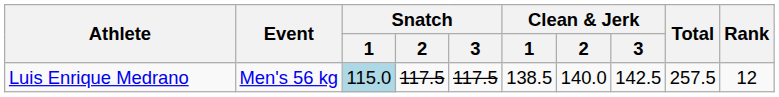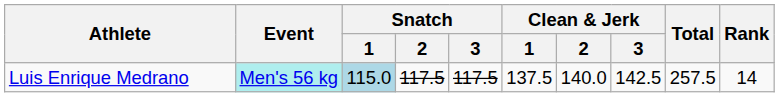Luis Enrique Medrano | Event: no background -> paleturquoise background
Luis Enrique Medrano | Clean & Jerk / 1: 138.5 -> 137.5
Luis Enrique Medrano | Rank: 12 -> 14
